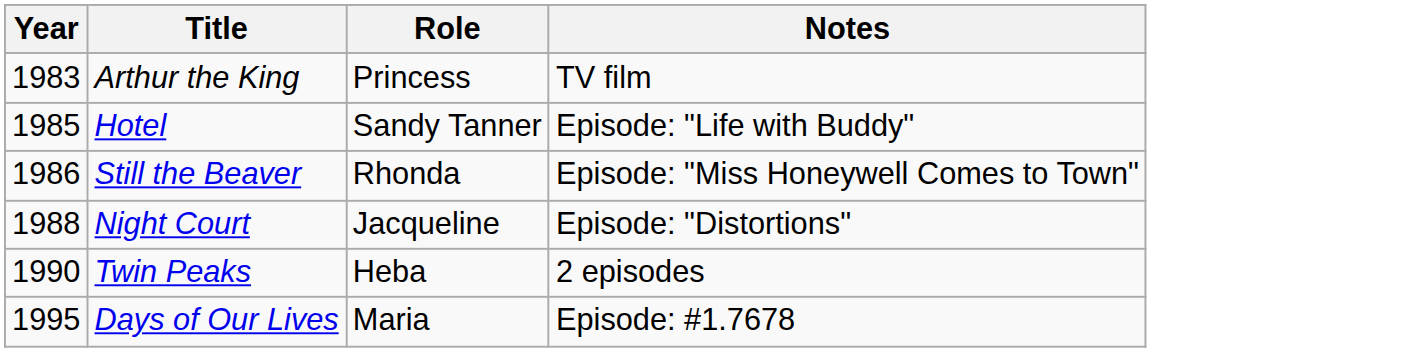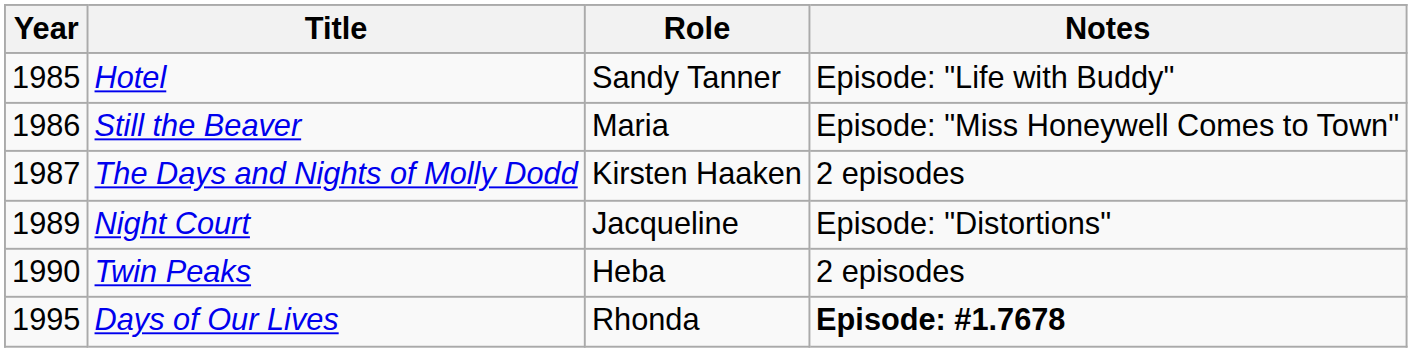- row: 1983 | Arthur the King | Princess | TV film
Still the Beaver | Role: Rhonda -> Maria
+ row: 1987 | The Days and Nights of Molly Dodd | Kirsten Haaken | 2 episodes
Night Court | Year: 1988 -> 1989
Days of Our Lives | Role: Maria -> Rhonda
Days of Our Lives | Notes: normal -> bold
